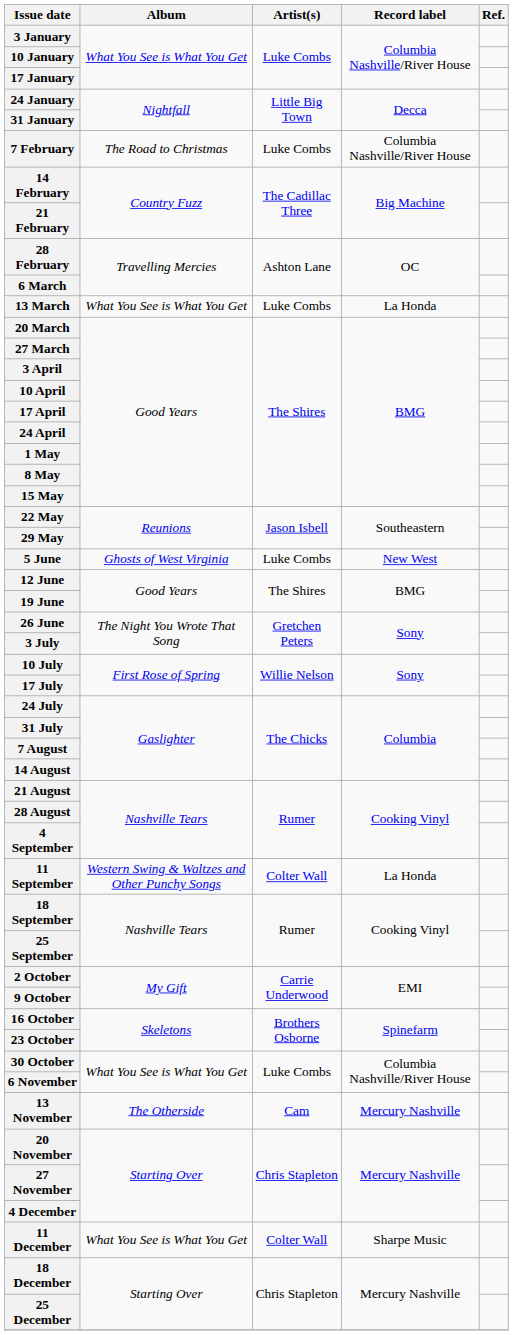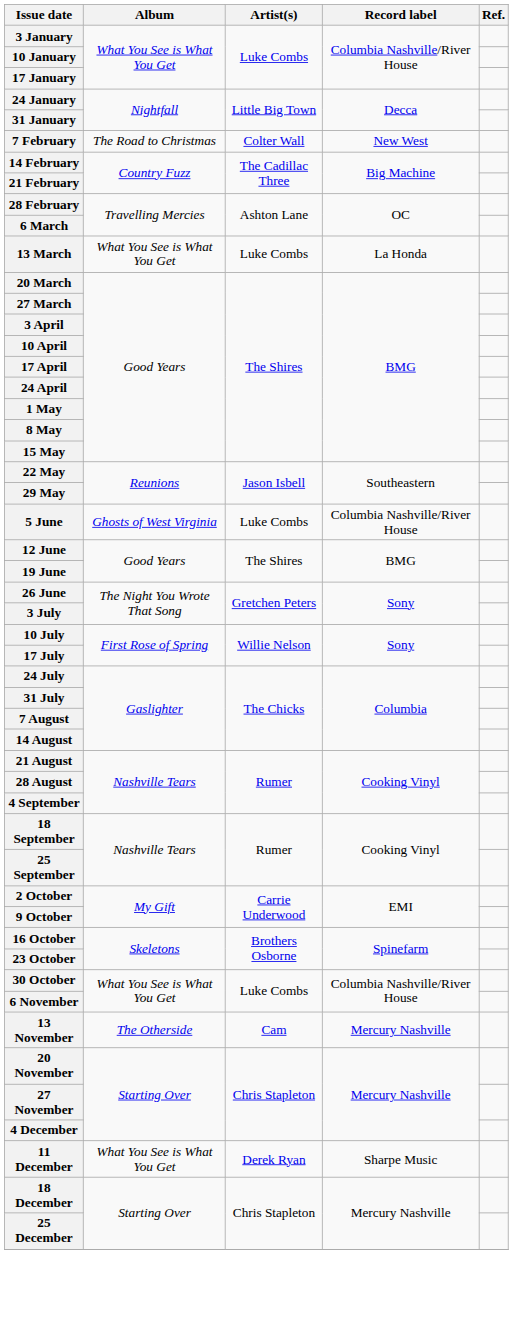7 February | Artist(s): Luke Combs -> Colter Wall
7 February | Record label: Columbia Nashville/River House -> New West
5 June | Record label: New West -> Columbia Nashville/River House
- row: 11 September | Western Swing & Waltzes and Other Punchy Songs | Colter Wall | La Honda
11 December | Artist(s): Colter Wall -> Derek Ryan
